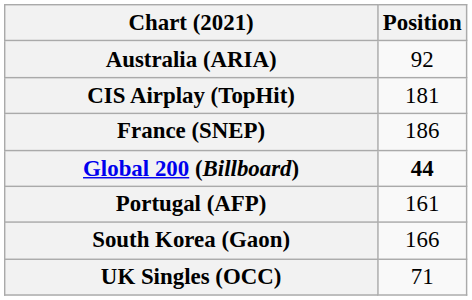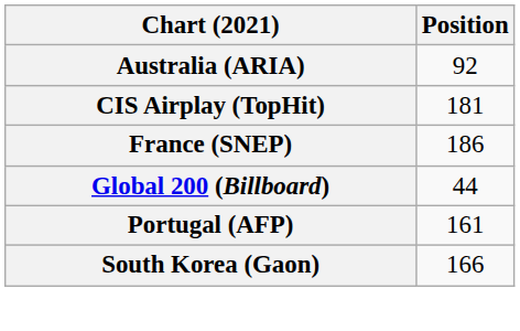Global 200 (Billboard) | Position: bold -> normal
- row: UK Singles (OCC) | 71
